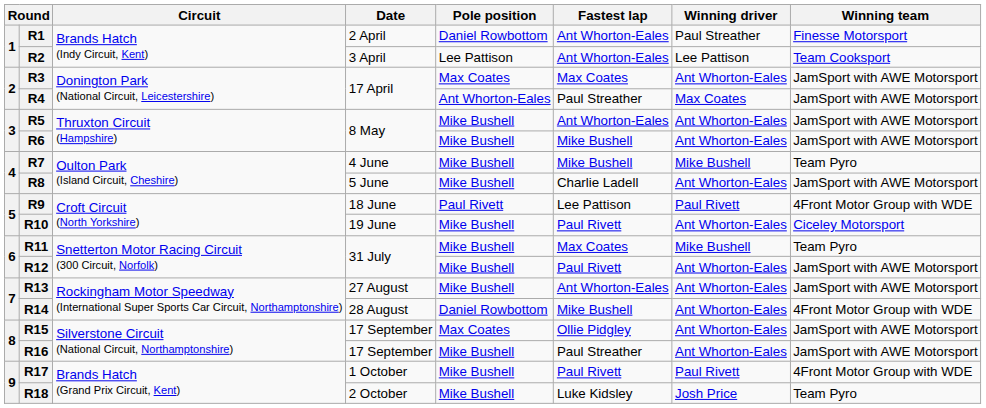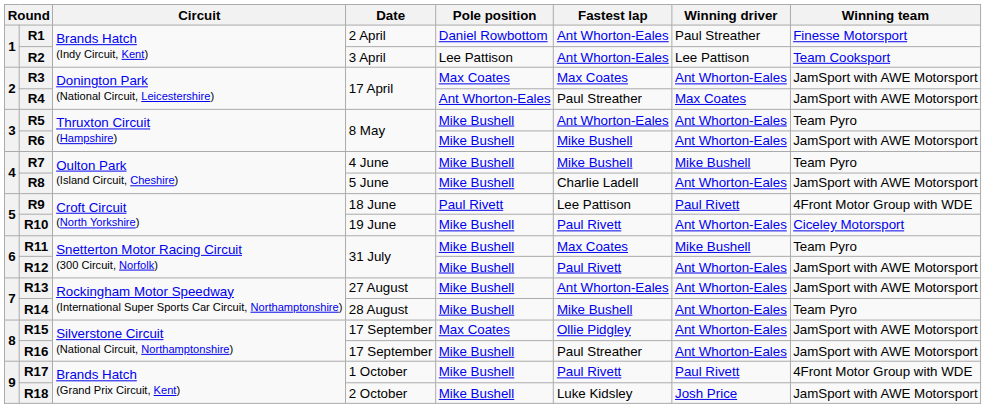R5 | Winning team: JamSport with AWE Motorsport -> Team Pyro
R14 | Pole position: Daniel Rowbottom -> Mike Bushell
R14 | Winning team: 4Front Motor Group with WDE -> Team Pyro
R18 | Winning team: Team Pyro -> JamSport with AWE Motorsport
